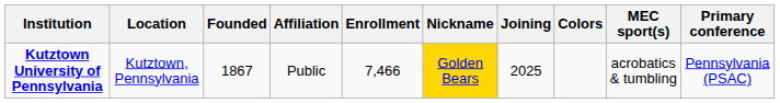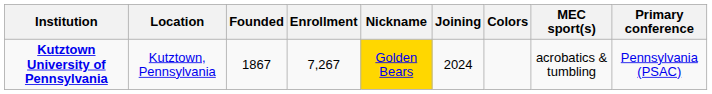- column: Affiliation | Public
Kutztown University of Pennsylvania | Enrollment: 7,466 -> 7,267
Kutztown University of Pennsylvania | Joining: 2025 -> 2024
